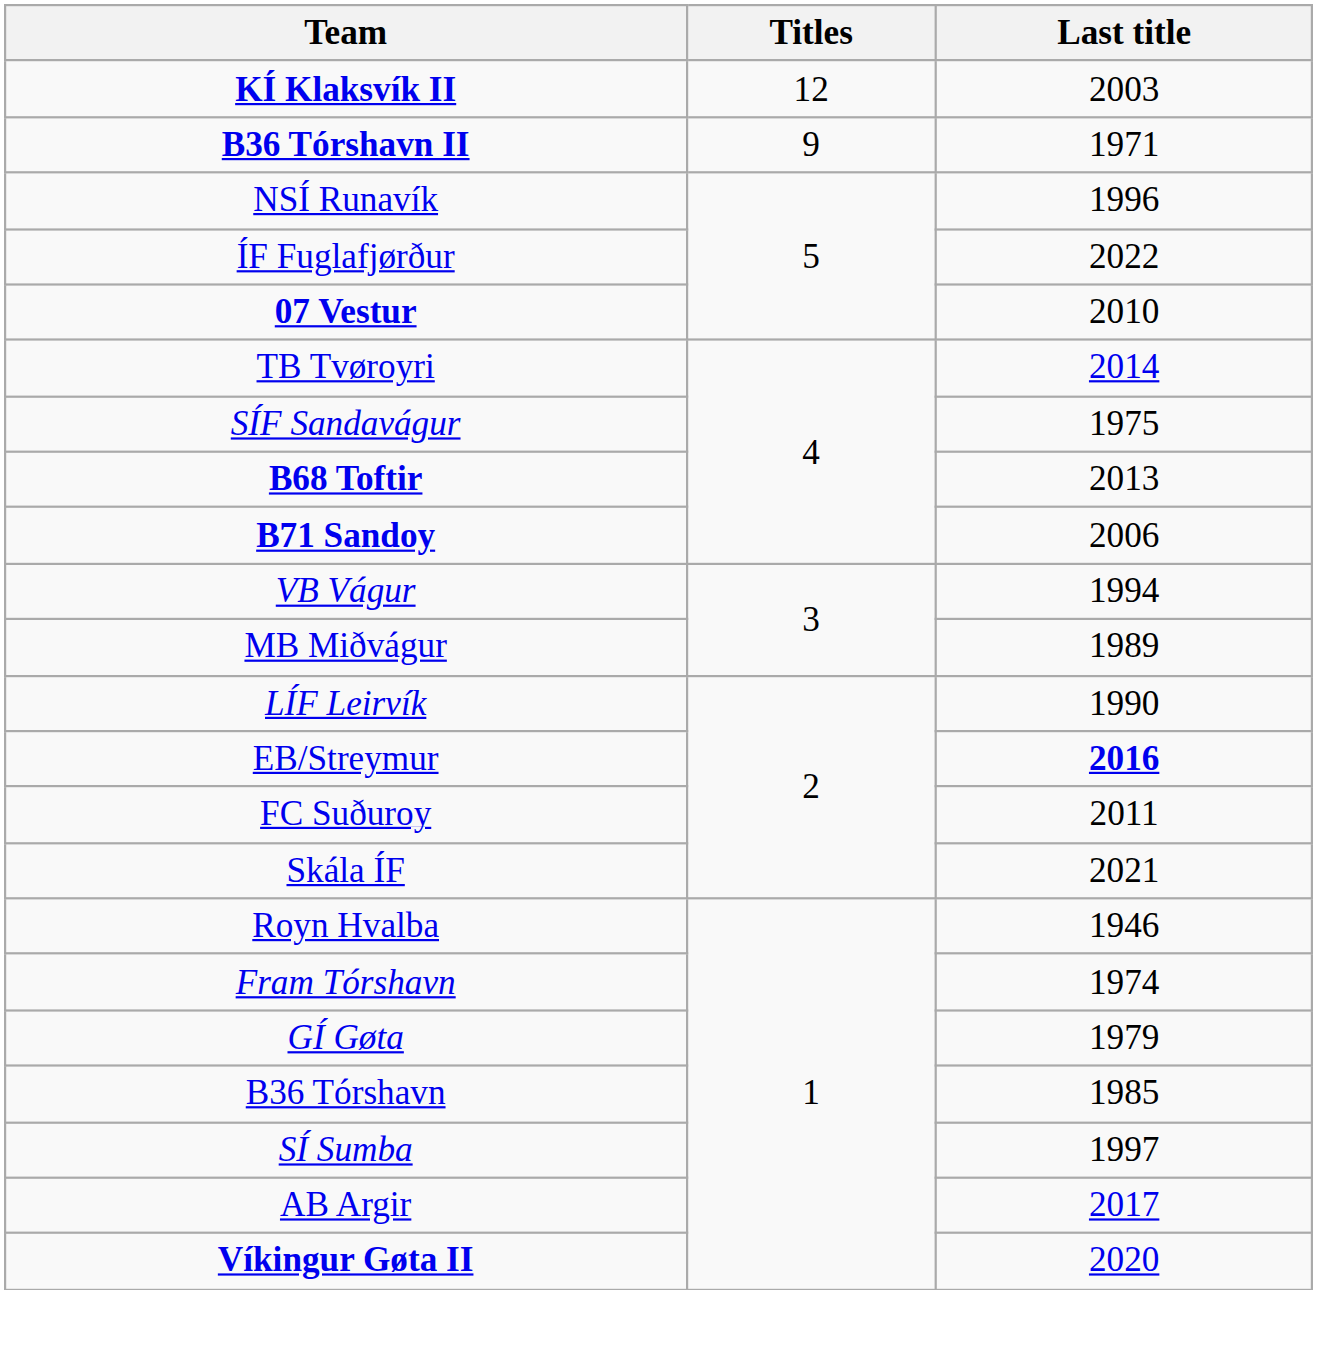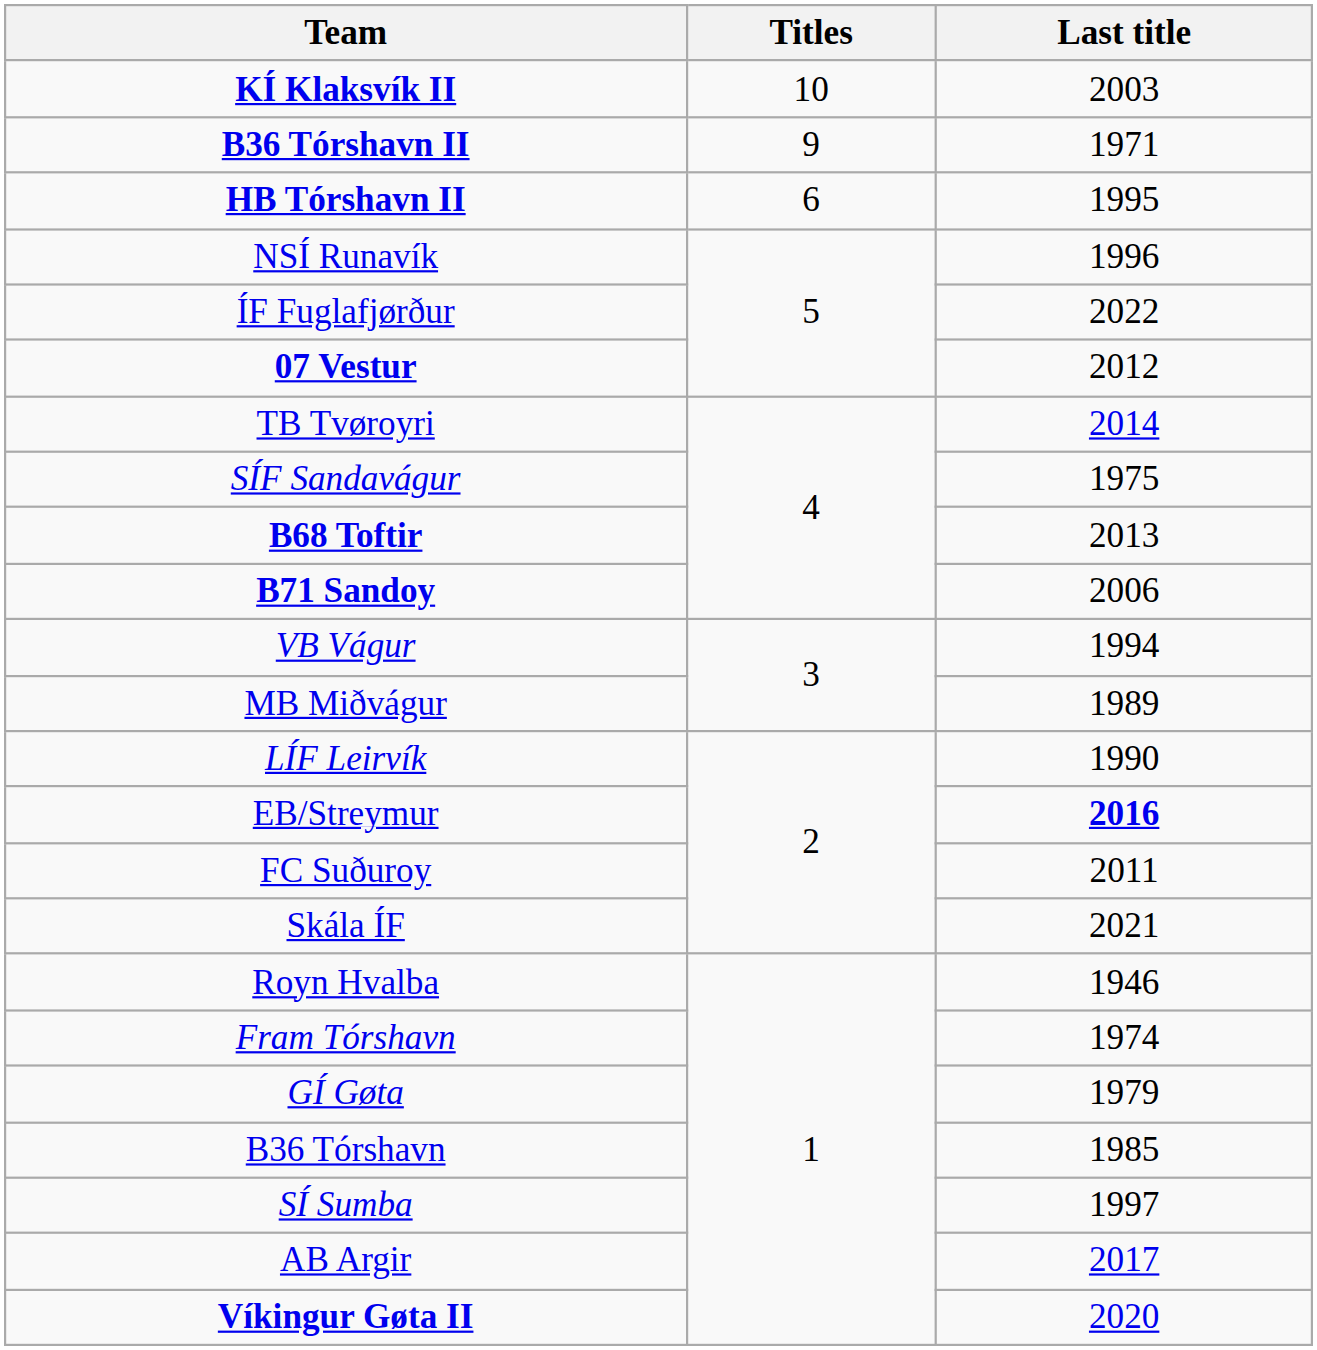KÍ Klaksvík II | Titles: 12 -> 10
+ row: HB Tórshavn II | 6 | 1995
07 Vestur | Last title: 2010 -> 2012
